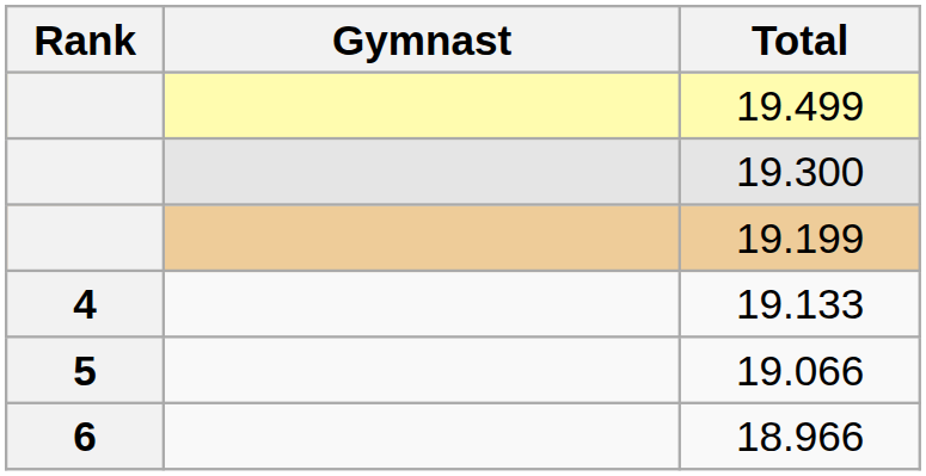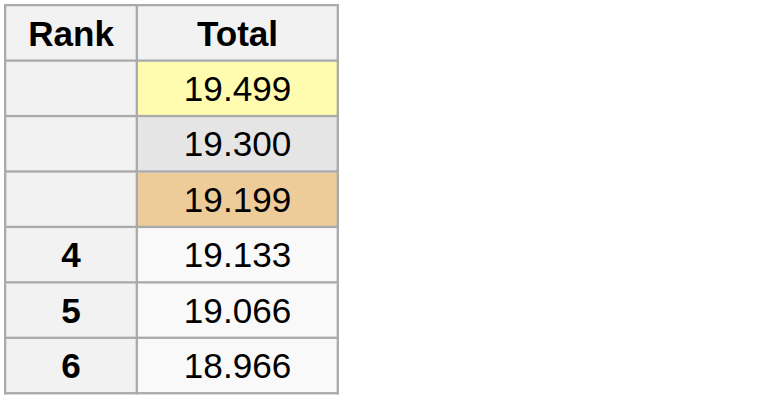- column: Gymnast
